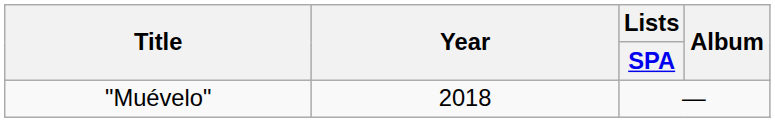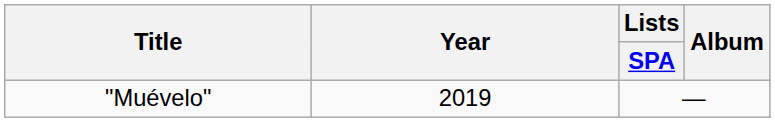"Muévelo" | Year: 2018 -> 2019
